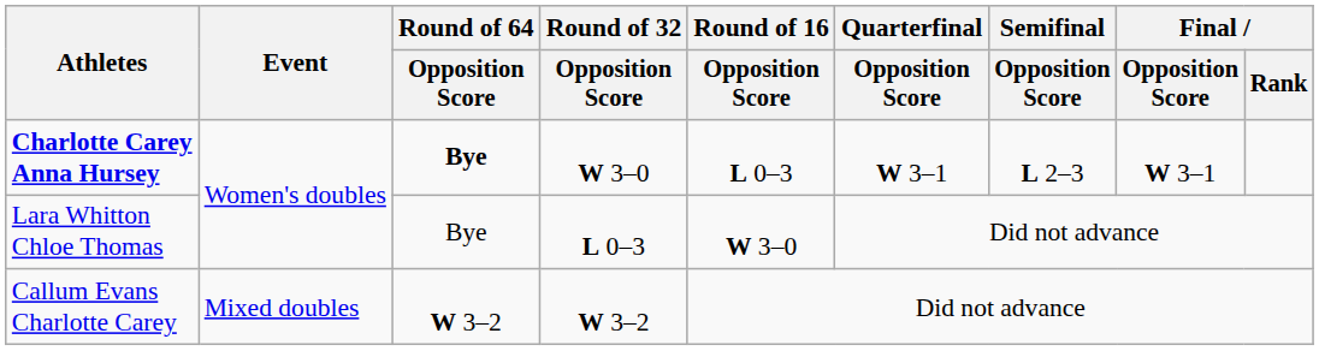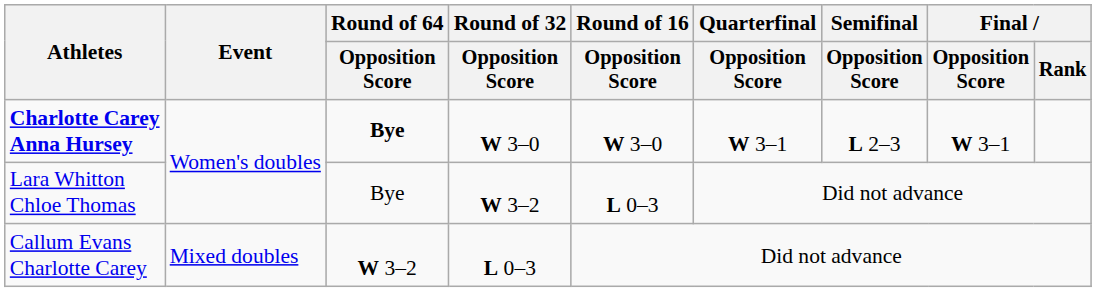Charlotte Carey Anna Hursey | Round of 16 / Opposition Score: L 0–3 -> W 3–0
Lara Whitton Chloe Thomas | Round of 32 / Opposition Score: L 0–3 -> W 3–2
Lara Whitton Chloe Thomas | Round of 16 / Opposition Score: W 3–0 -> L 0–3
Callum Evans Charlotte Carey | Round of 32 / Opposition Score: W 3–2 -> L 0–3
